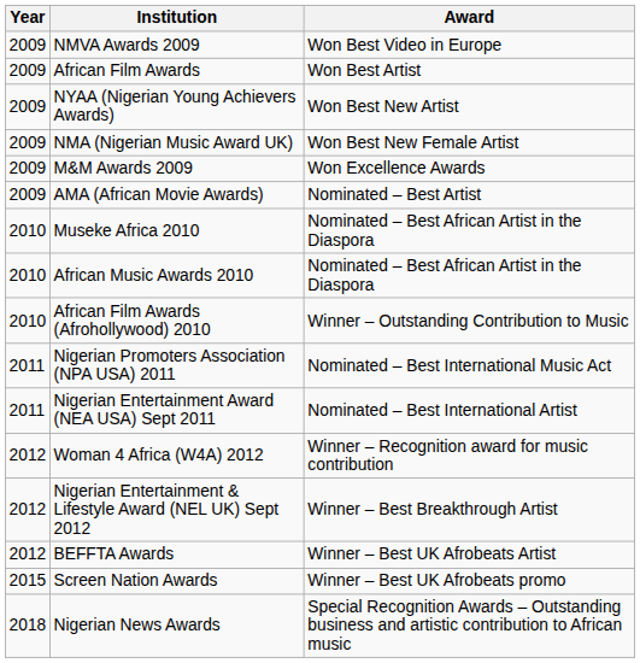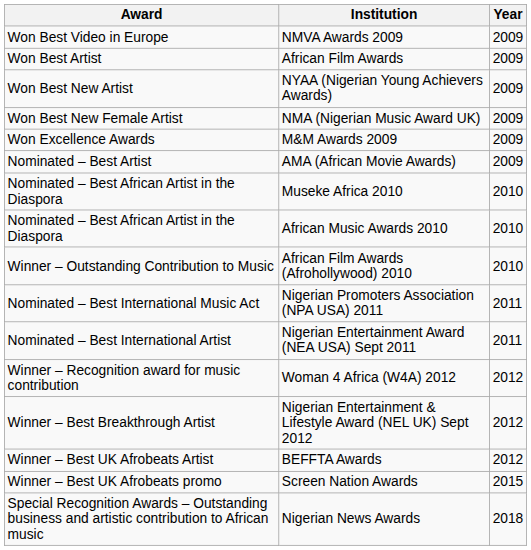columns swapped: Year <-> Award
